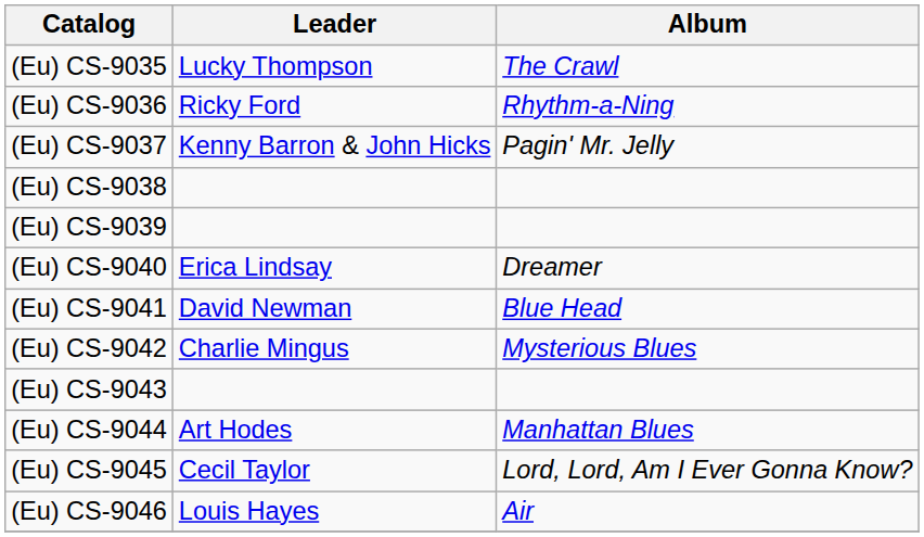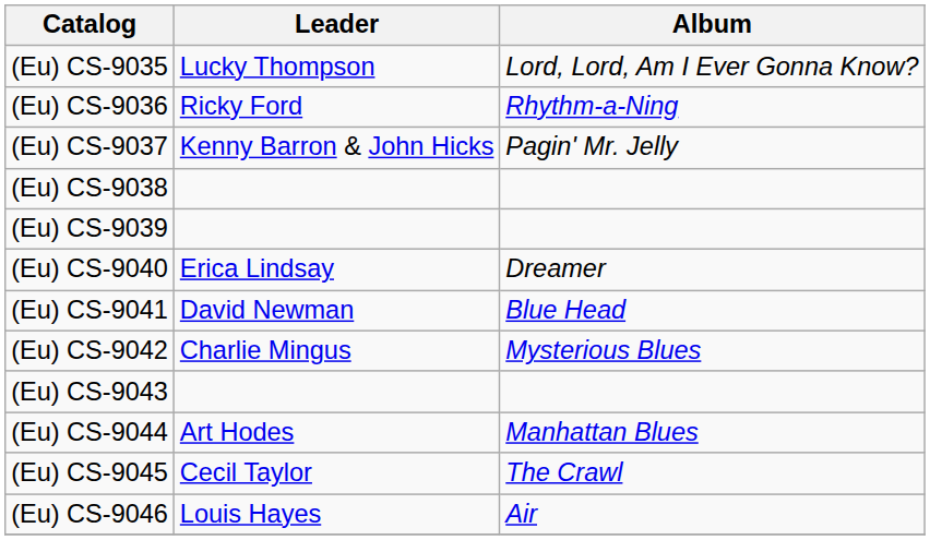(Eu) CS-9035 | Album: The Crawl -> Lord, Lord, Am I Ever Gonna Know?
(Eu) CS-9045 | Album: Lord, Lord, Am I Ever Gonna Know? -> The Crawl
